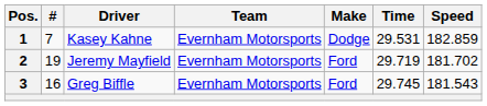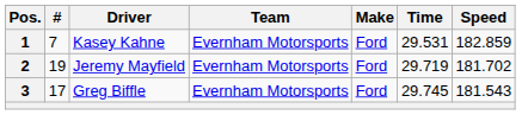1 | Make: Dodge -> Ford
3 | #: 16 -> 17
